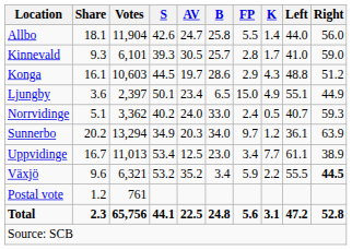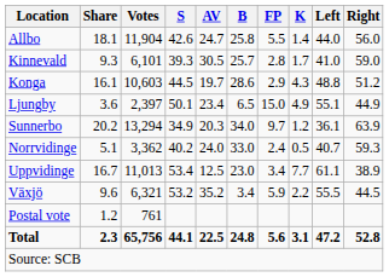rows swapped: Norrvidinge <-> Sunnerbo
Växjö | Right: bold -> normal
